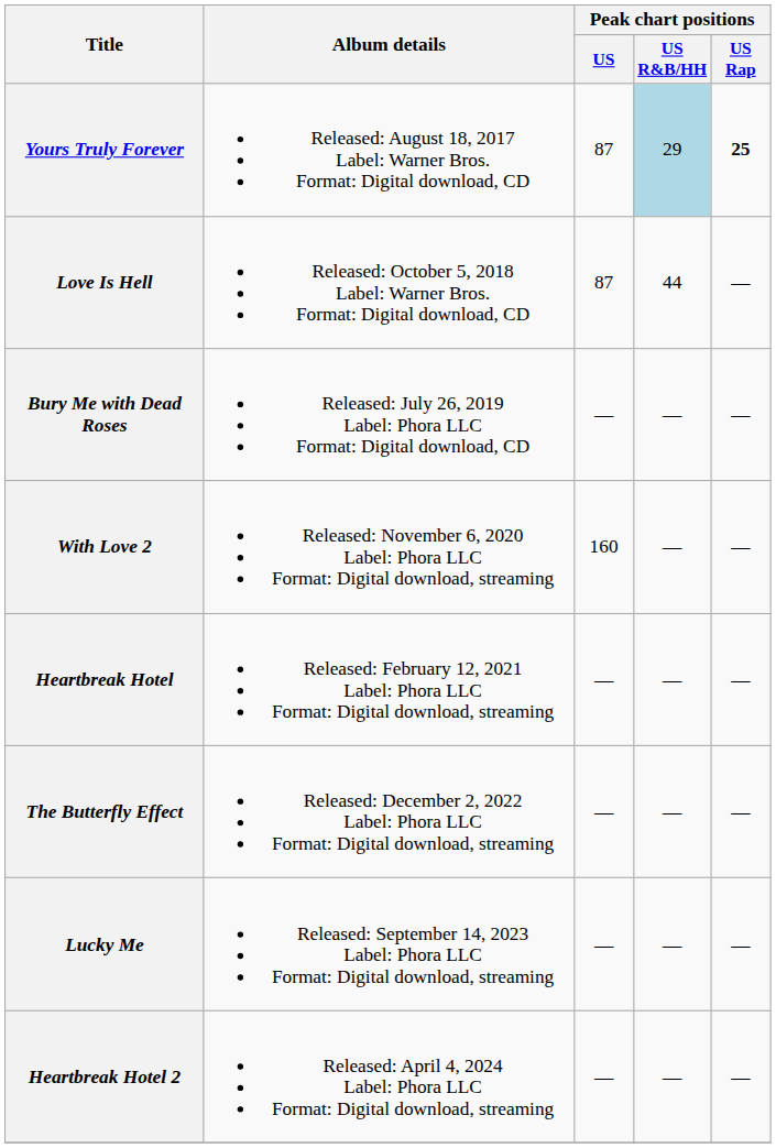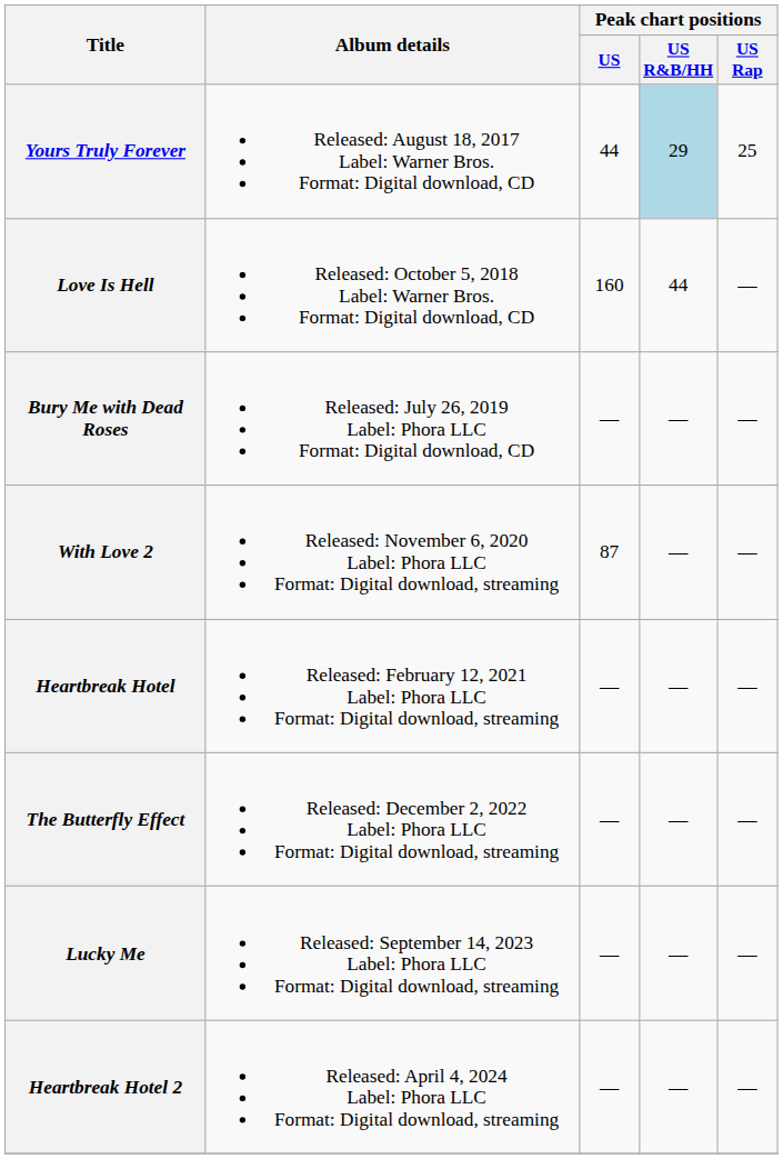Yours Truly Forever | Peak chart positions / US: 87 -> 44
Yours Truly Forever | Peak chart positions / US Rap: bold -> normal
Love Is Hell | Peak chart positions / US: 87 -> 160
With Love 2 | Peak chart positions / US: 160 -> 87
